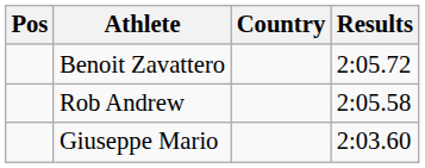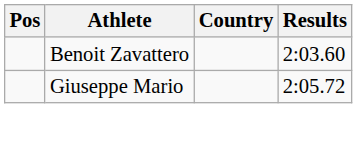Benoit Zavattero | Results: 2:05.72 -> 2:03.60
- row: Rob Andrew | 2:05.58
Giuseppe Mario | Results: 2:03.60 -> 2:05.72
